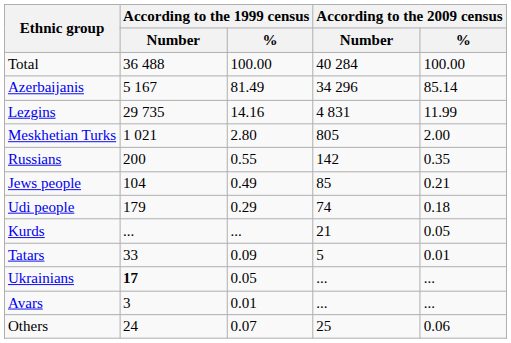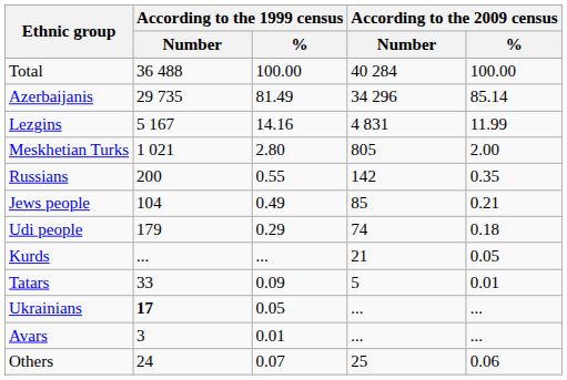Azerbaijanis | According to the 1999 census / Number: 5 167 -> 29 735
Lezgins | According to the 1999 census / Number: 29 735 -> 5 167
